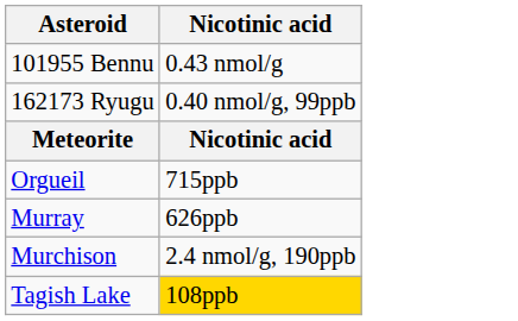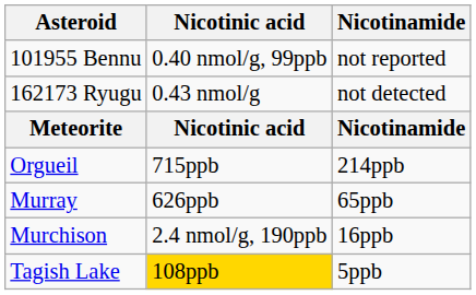+ column: Nicotinamide | not reported | not detected | Nicotinamide | 214ppb | 65ppb | 16ppb | 5ppb
101955 Bennu | Nicotinic acid: 0.43 nmol/g -> 0.40 nmol/g, 99ppb
162173 Ryugu | Nicotinic acid: 0.40 nmol/g, 99ppb -> 0.43 nmol/g
